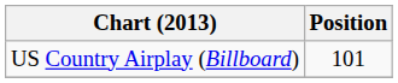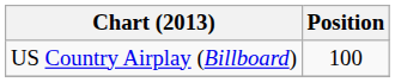US Country Airplay (Billboard) | Position: 101 -> 100
